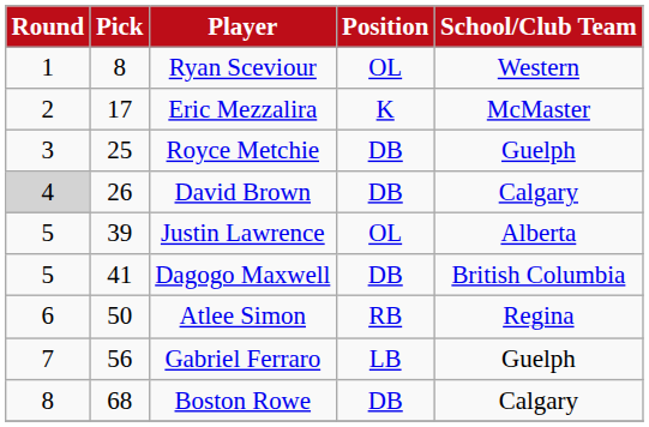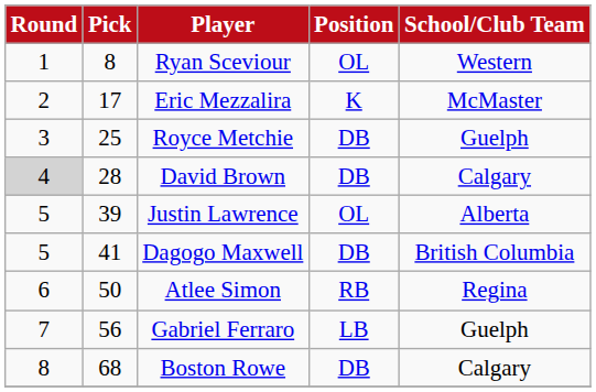David Brown | Pick: 26 -> 28
